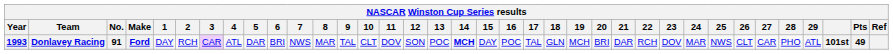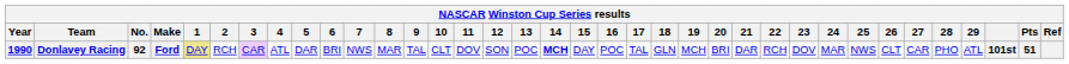Donlavey Racing | Year: 1993 -> 1990
Donlavey Racing | No.: 91 -> 92
Donlavey Racing | 1: no background -> khaki background
Donlavey Racing | Pts: 49 -> 51
